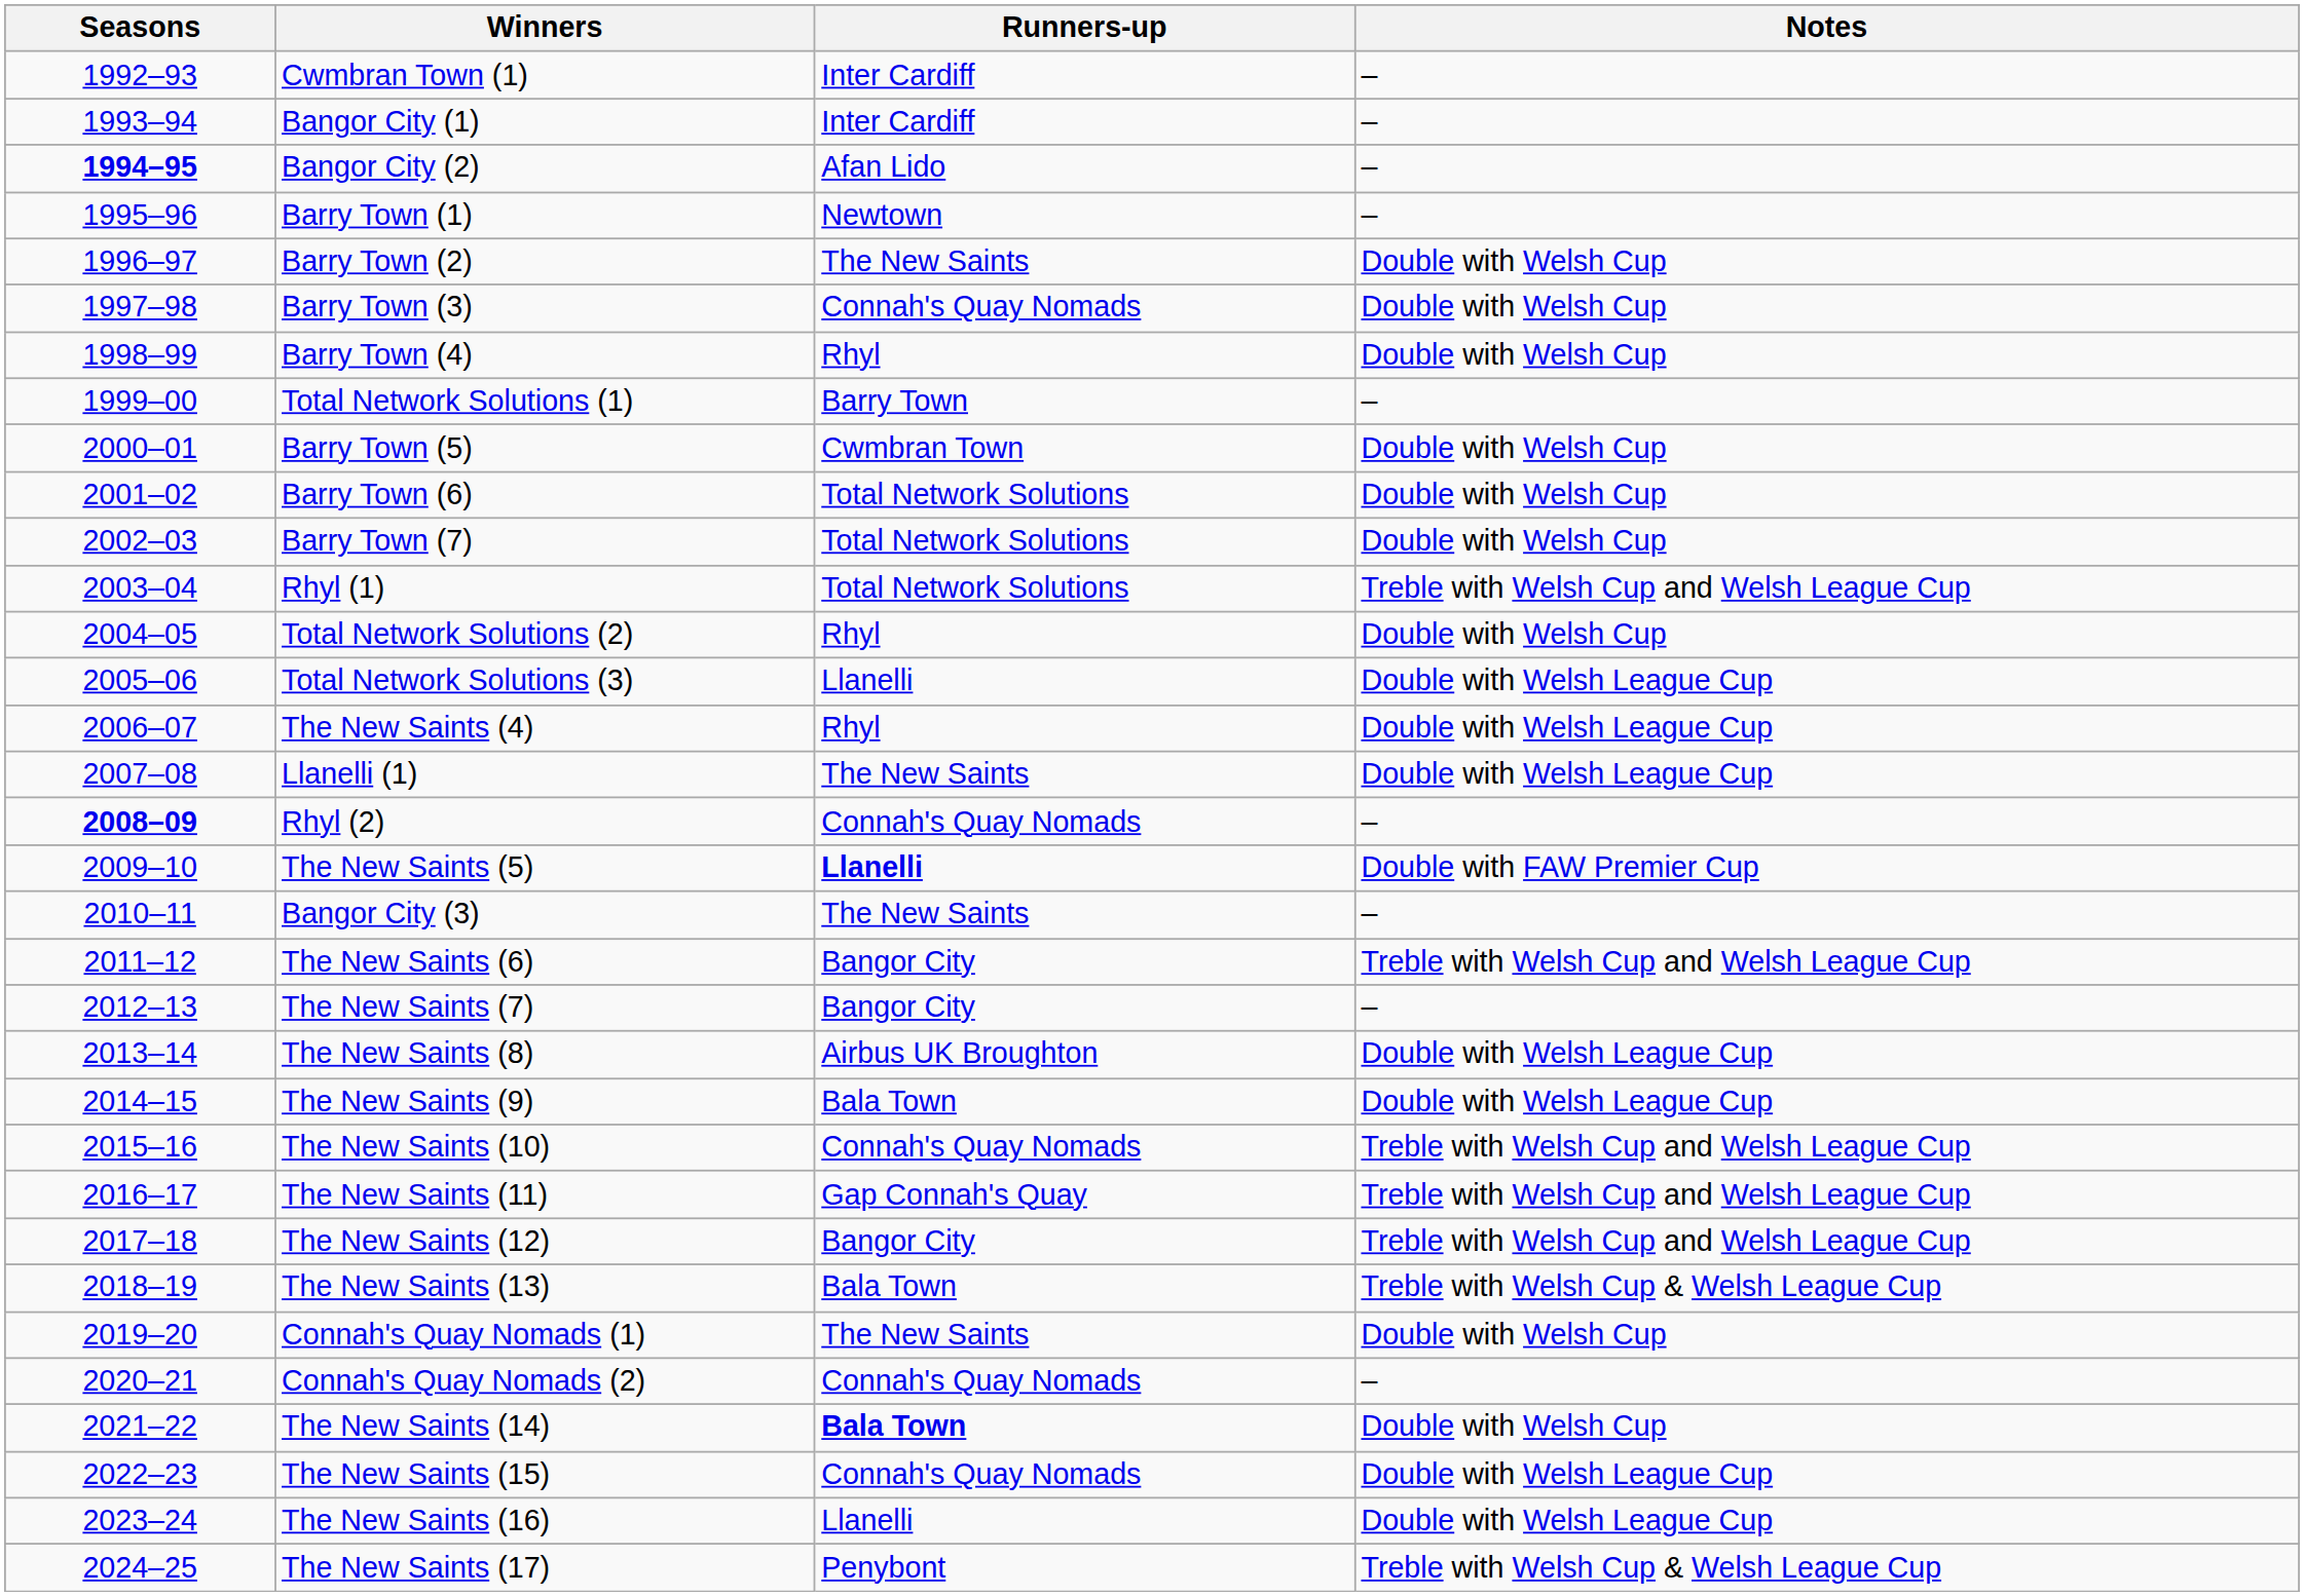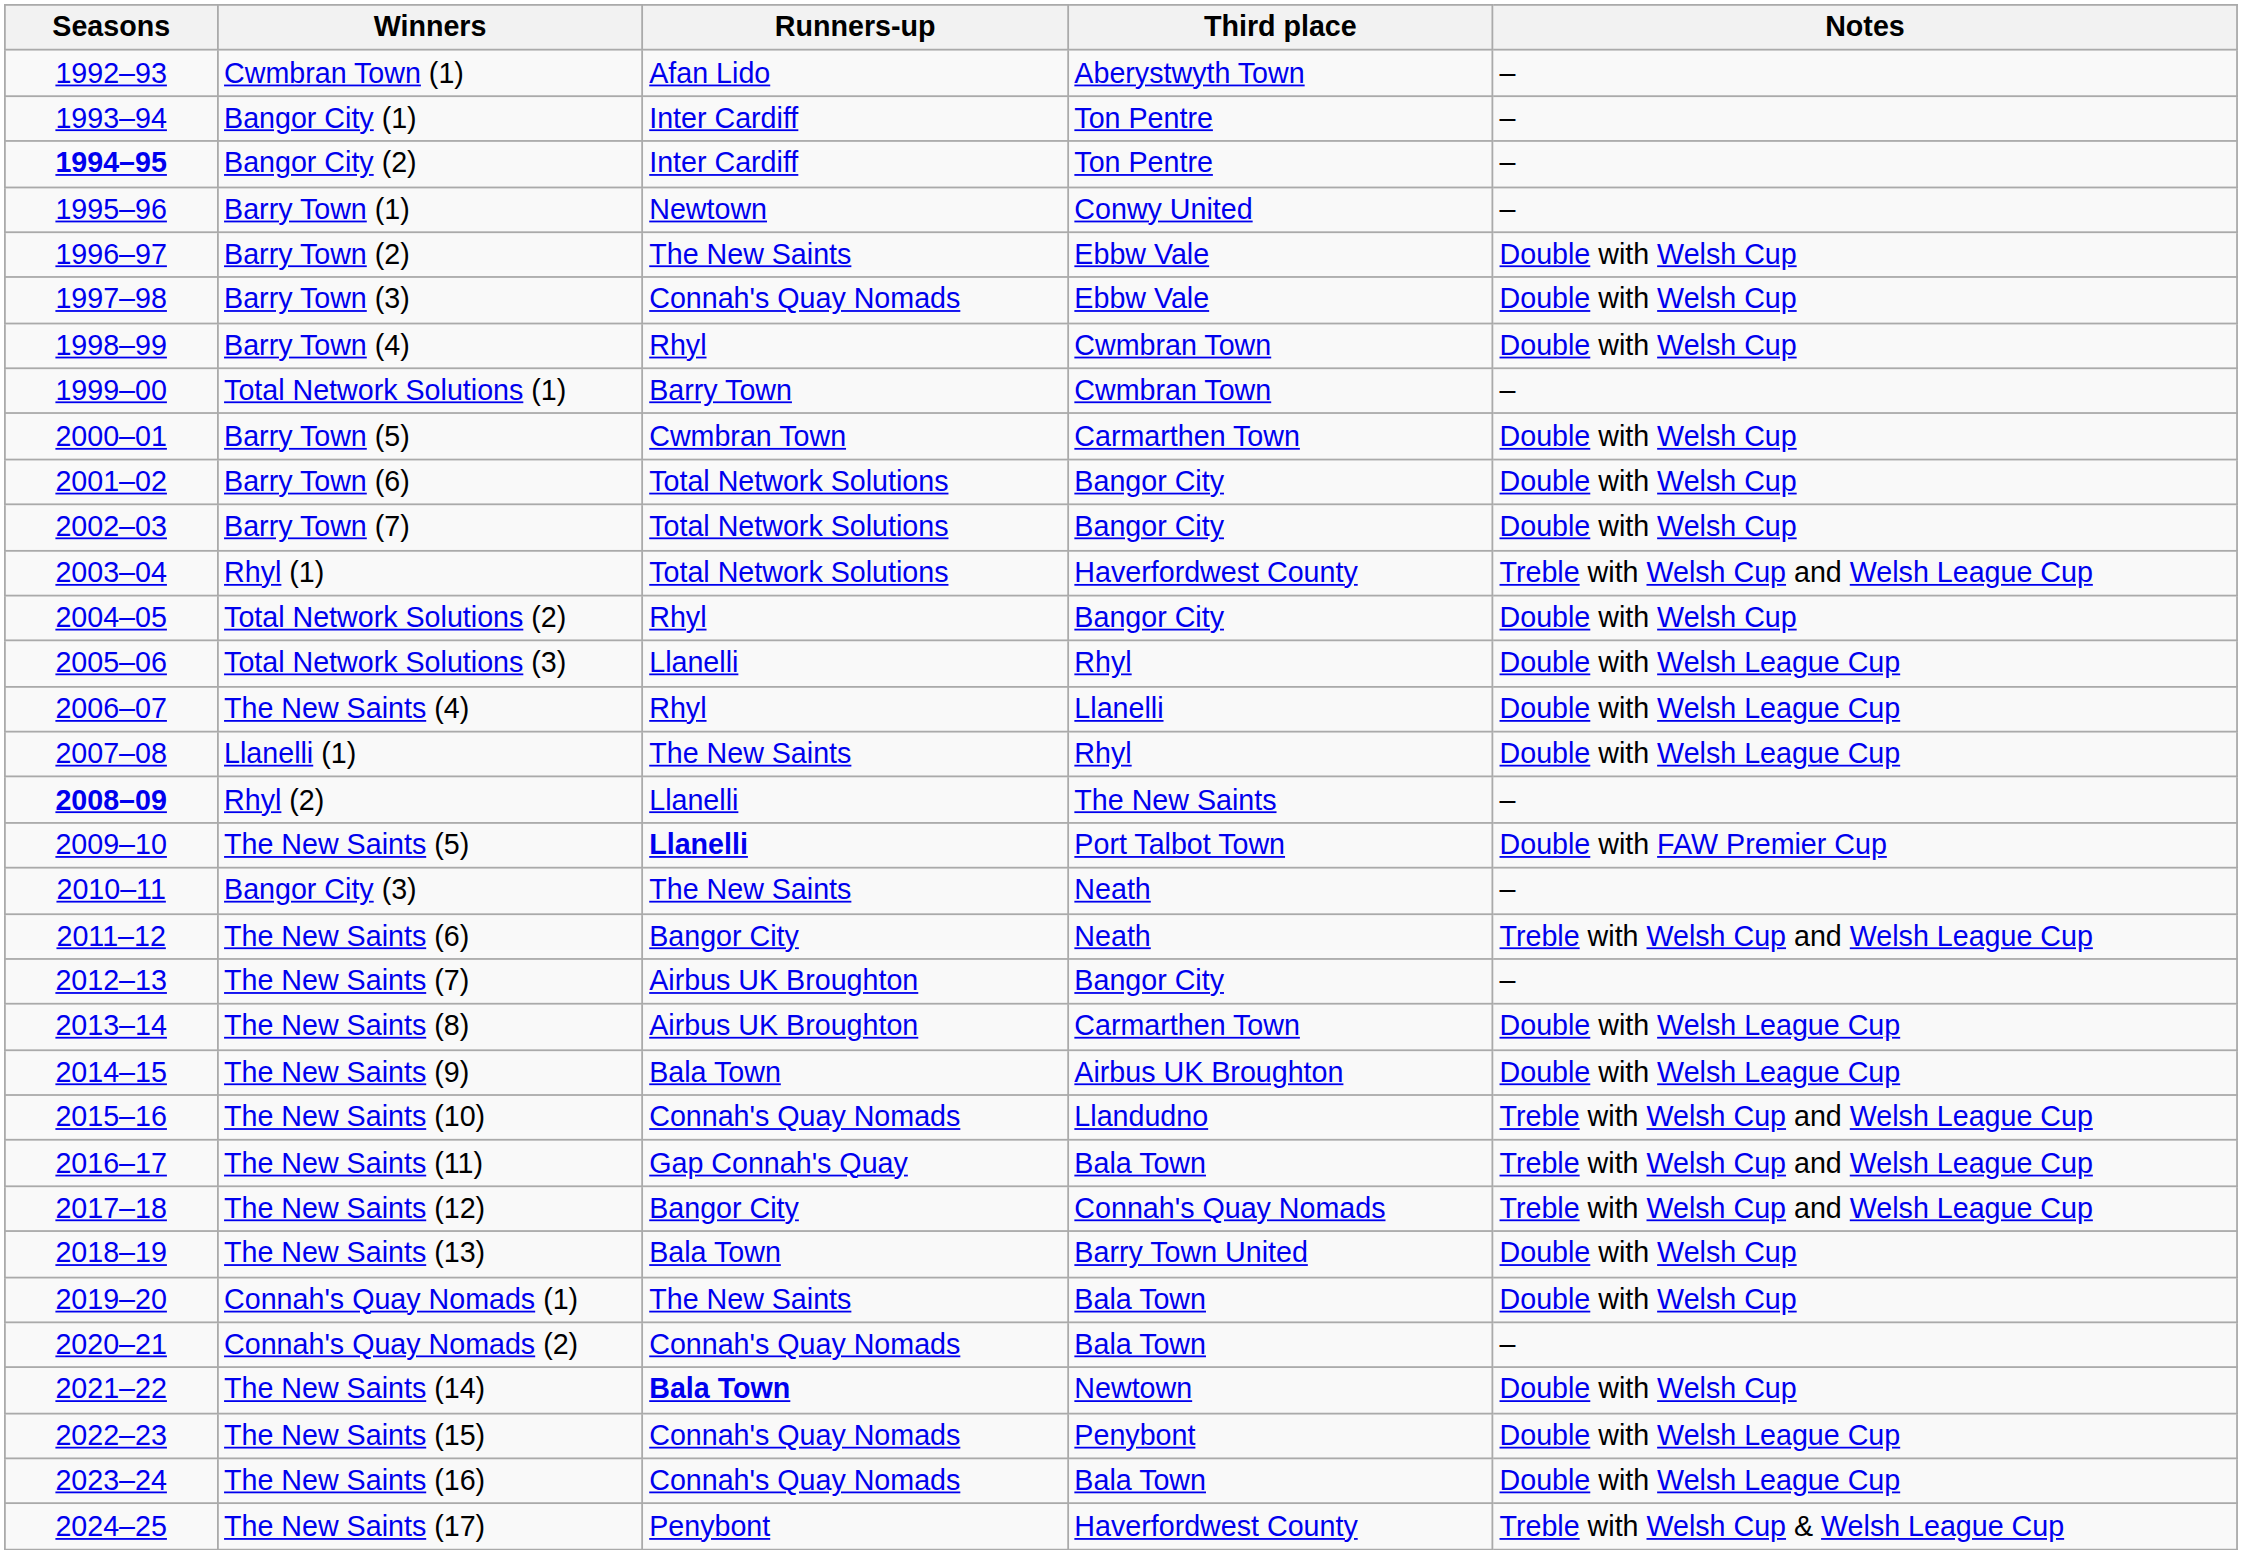+ column: Third place | Aberystwyth Town | Ton Pentre | Ton Pentre | Conwy United | Ebbw Vale | Ebbw Vale | Cwmbran Town | Cwmbran Town | Carmarthen Town | Bangor City | Bangor City | Haverfordwest County | Bangor City | Rhyl | Llanelli | Rhyl | The New Saints | Port Talbot Town | Neath | Neath | Bangor City | Carmarthen Town | Airbus UK Broughton | Llandudno | Bala Town | Connah's Quay Nomads | Barry Town United | Bala Town | Bala Town | Newtown | Penybont | Bala Town | Haverfordwest County
Cwmbran Town (1) | Runners-up: Inter Cardiff -> Afan Lido
Bangor City (2) | Runners-up: Afan Lido -> Inter Cardiff
Rhyl (2) | Runners-up: Connah's Quay Nomads -> Llanelli
The New Saints (7) | Runners-up: Bangor City -> Airbus UK Broughton
The New Saints (13) | Notes: Treble with Welsh Cup & Welsh League Cup -> Double with Welsh Cup
The New Saints (16) | Runners-up: Llanelli -> Connah's Quay Nomads
